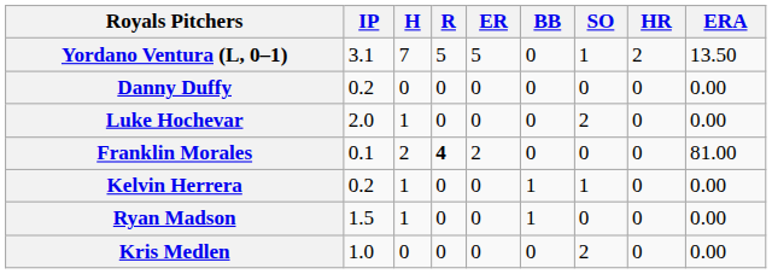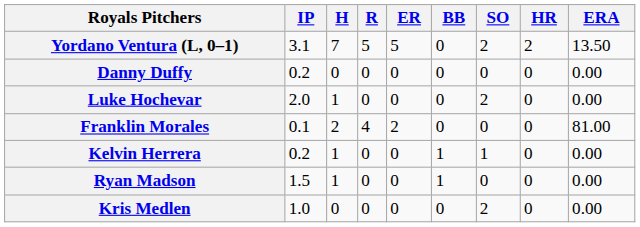Yordano Ventura (L, 0–1) | SO: 1 -> 2
Franklin Morales | R: bold -> normal
